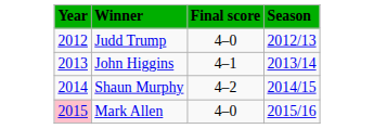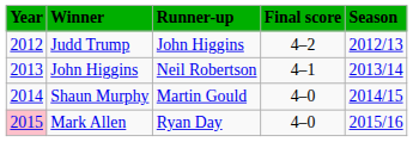+ column: Runner-up | John Higgins | Neil Robertson | Martin Gould | Ryan Day
Judd Trump | Final score: 4–0 -> 4–2
Shaun Murphy | Final score: 4–2 -> 4–0
